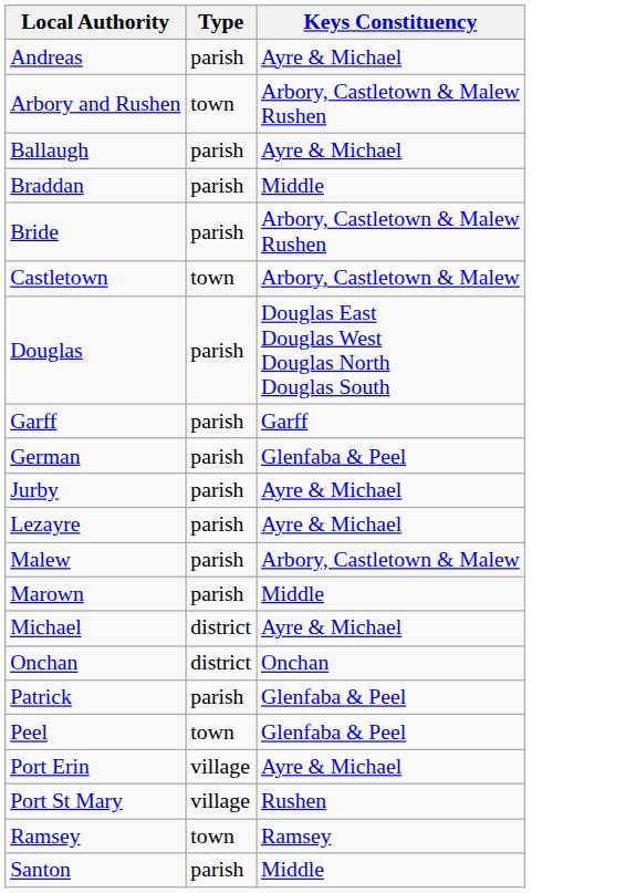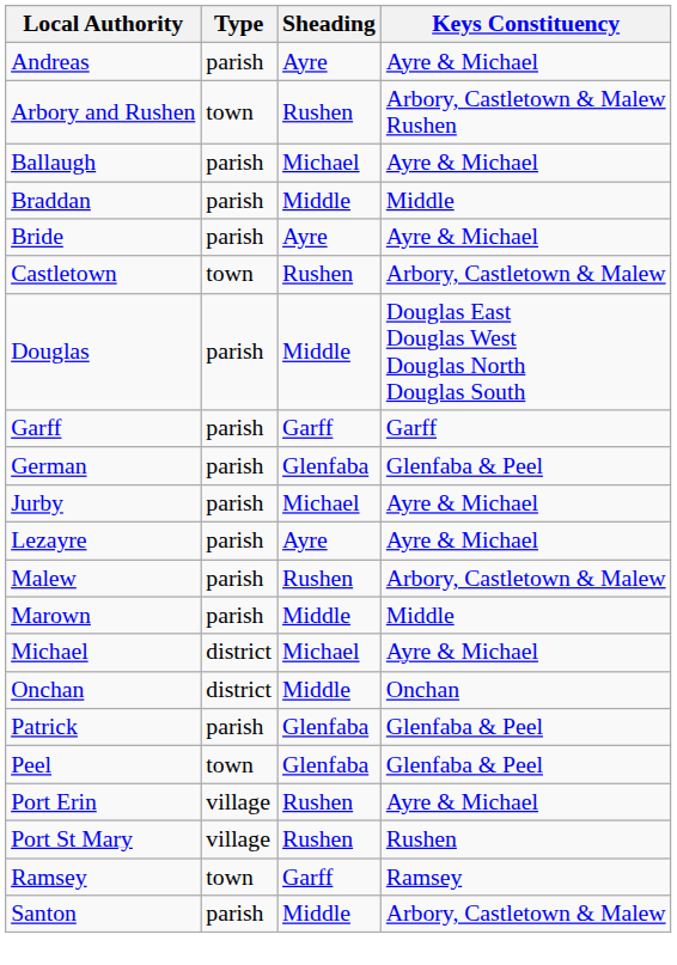+ column: Sheading | Ayre | Rushen | Michael | Middle | Ayre | Rushen | Middle | Garff | Glenfaba | Michael | Ayre | Rushen | Middle | Michael | Middle | Glenfaba | Glenfaba | Rushen | Rushen | Garff | Middle
Bride | Keys Constituency: Arbory, Castletown & Malew Rushen -> Ayre & Michael
Santon | Keys Constituency: Middle -> Arbory, Castletown & Malew
